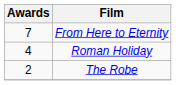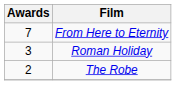Roman Holiday | Awards: 4 -> 3
